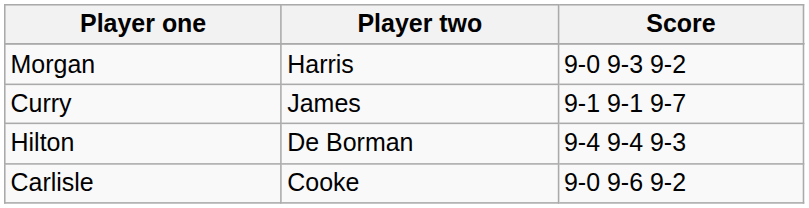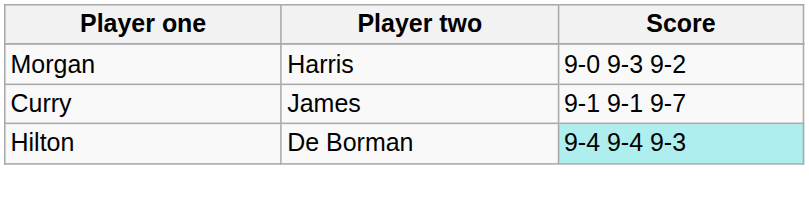Hilton | Score: no background -> paleturquoise background
- row: Carlisle | Cooke | 9-0 9-6 9-2
